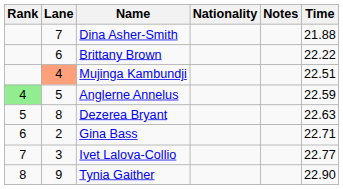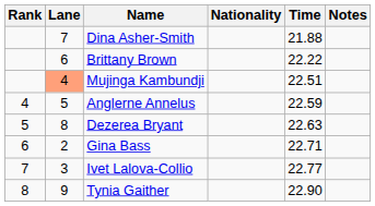columns swapped: Time <-> Notes
Anglerne Annelus | Rank: lightgreen background -> no background
